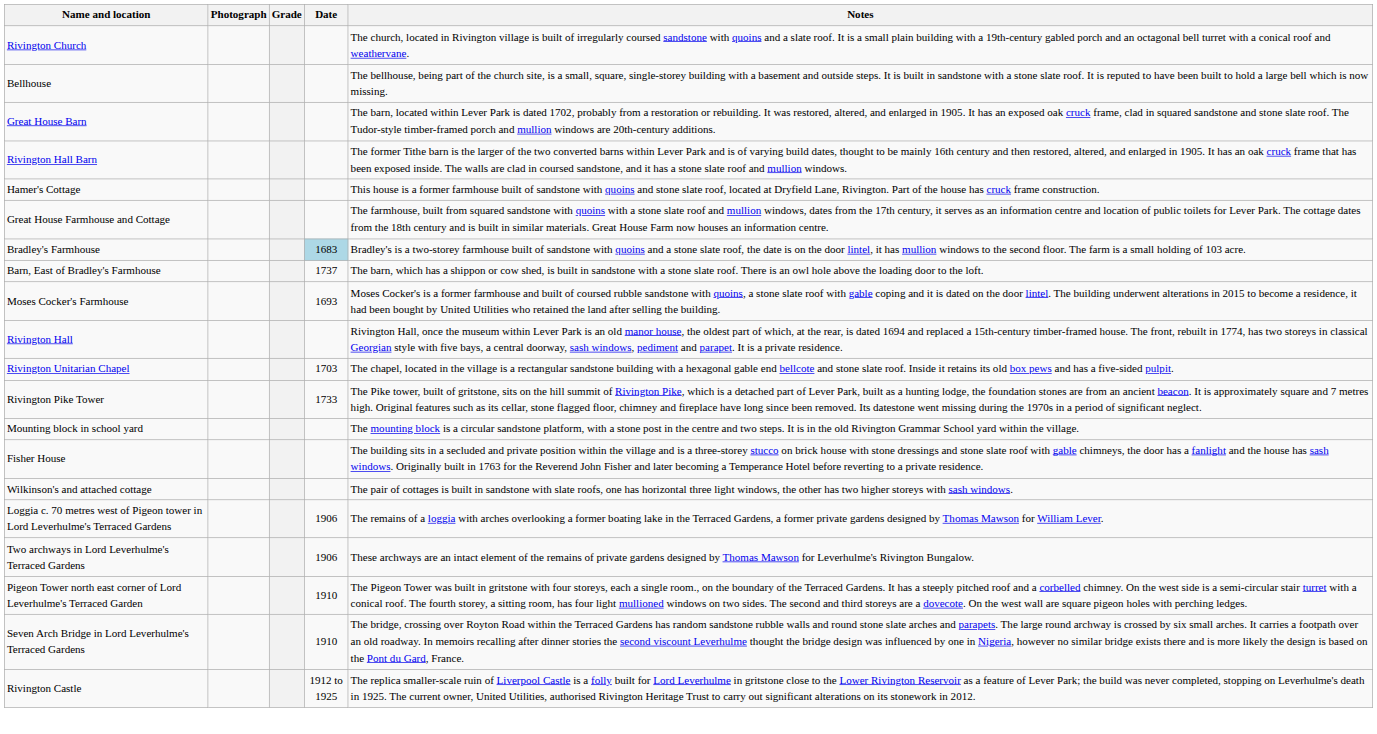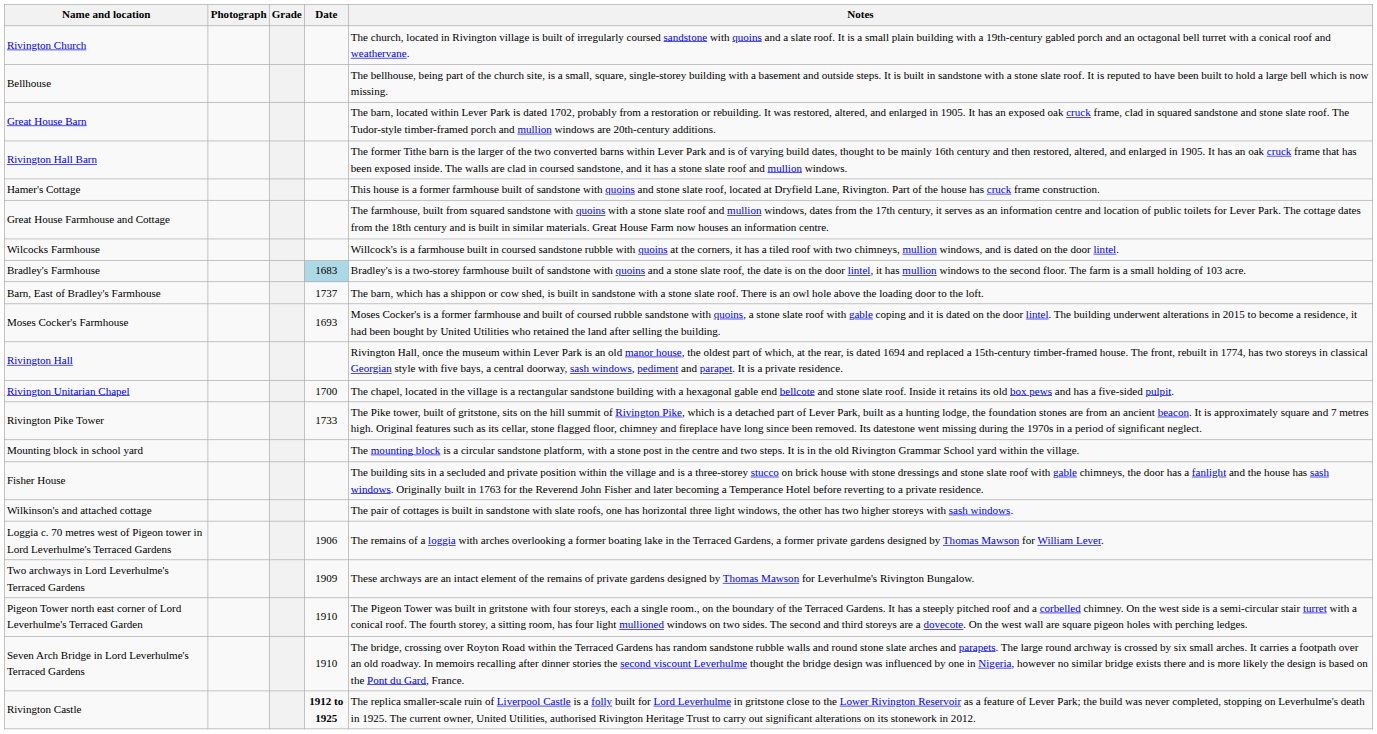+ row: Wilcocks Farmhouse | Willcock's is a farmhouse built in coursed sandstone rubble with quoins at the corners, it has a tiled roof with two chimneys, mullion windows, and is dated on the door lintel.
Rivington Unitarian Chapel | Date: 1703 -> 1700
Two archways in Lord Leverhulme's Terraced Gardens | Date: 1906 -> 1909
Rivington Castle | Date: normal -> bold
